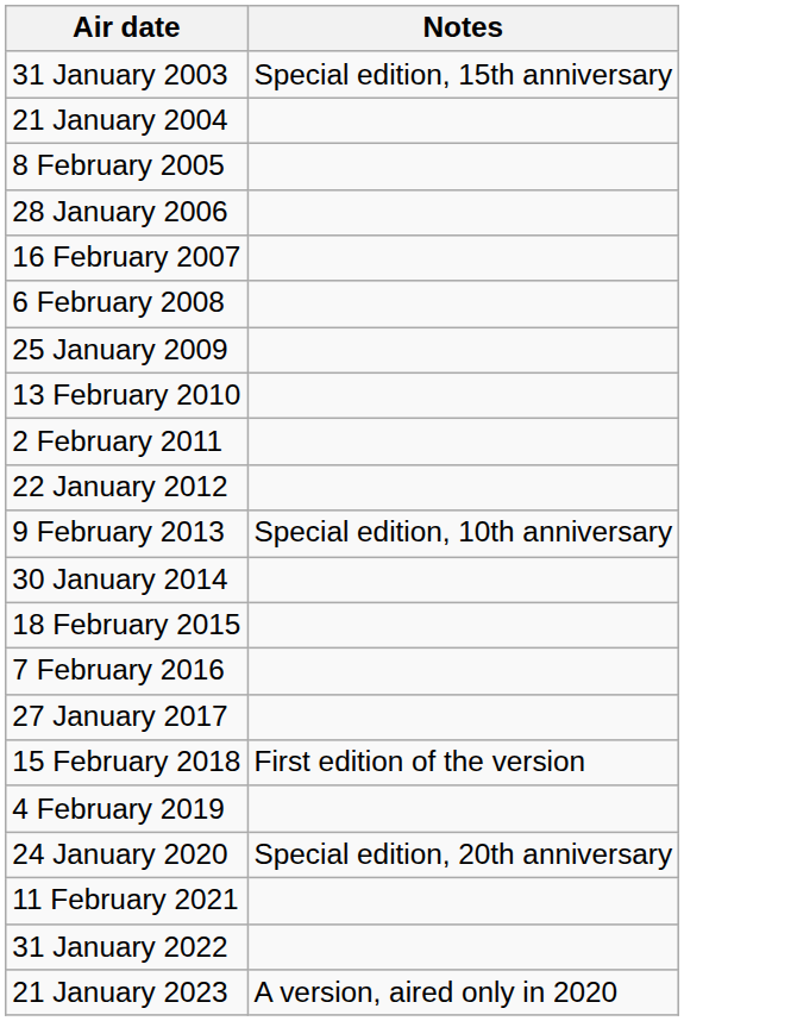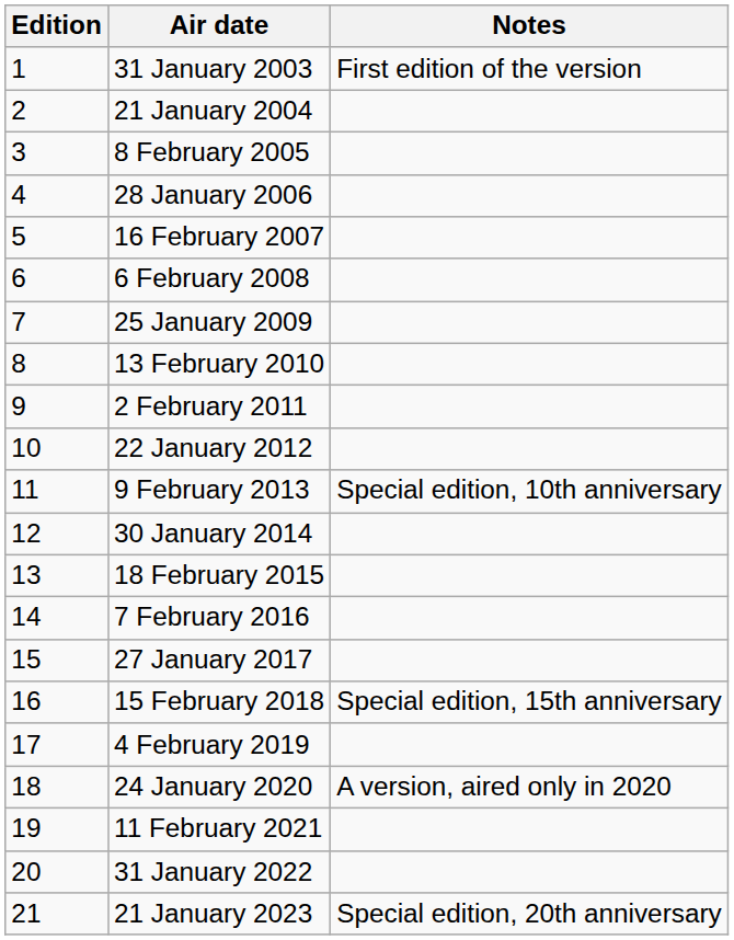+ column: Edition | 1 | 2 | 3 | 4 | 5 | 6 | 7 | 8 | 9 | 10 | 11 | 12 | 13 | 14 | 15 | 16 | 17 | 18 | 19 | 20 | 21
31 January 2003 | Notes: Special edition, 15th anniversary -> First edition of the version
15 February 2018 | Notes: First edition of the version -> Special edition, 15th anniversary
24 January 2020 | Notes: Special edition, 20th anniversary -> A version, aired only in 2020
21 January 2023 | Notes: A version, aired only in 2020 -> Special edition, 20th anniversary
